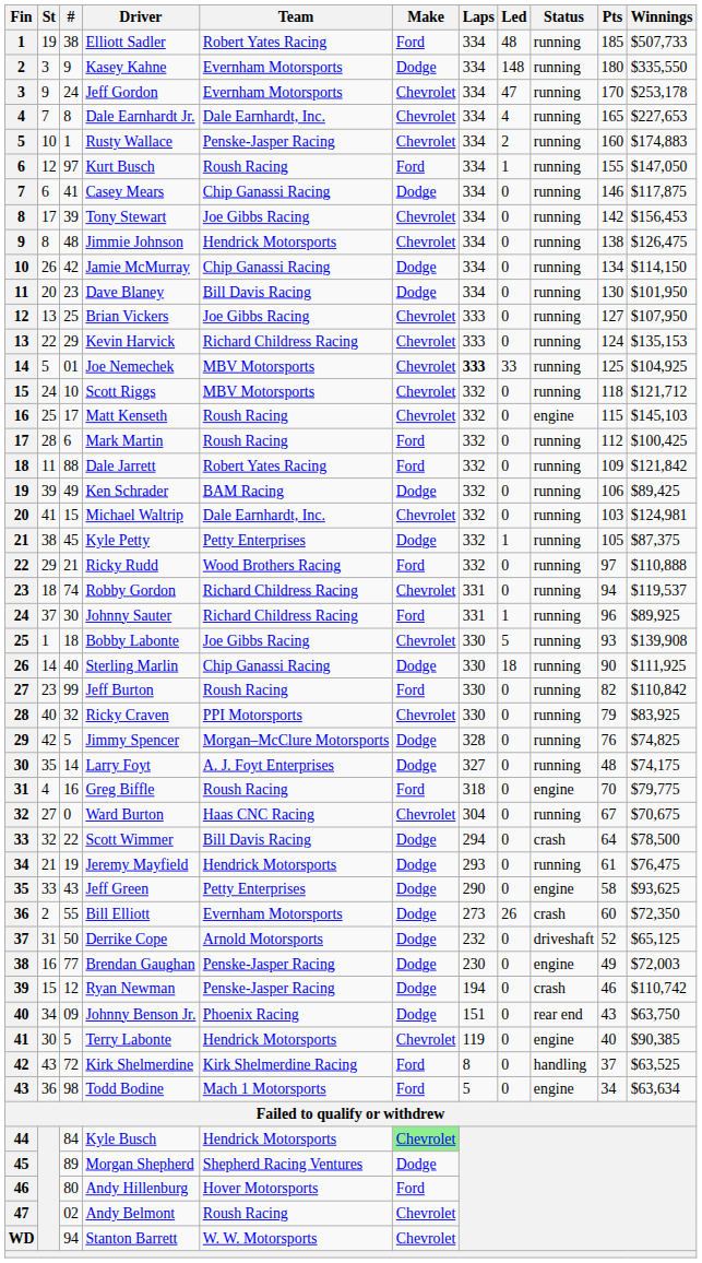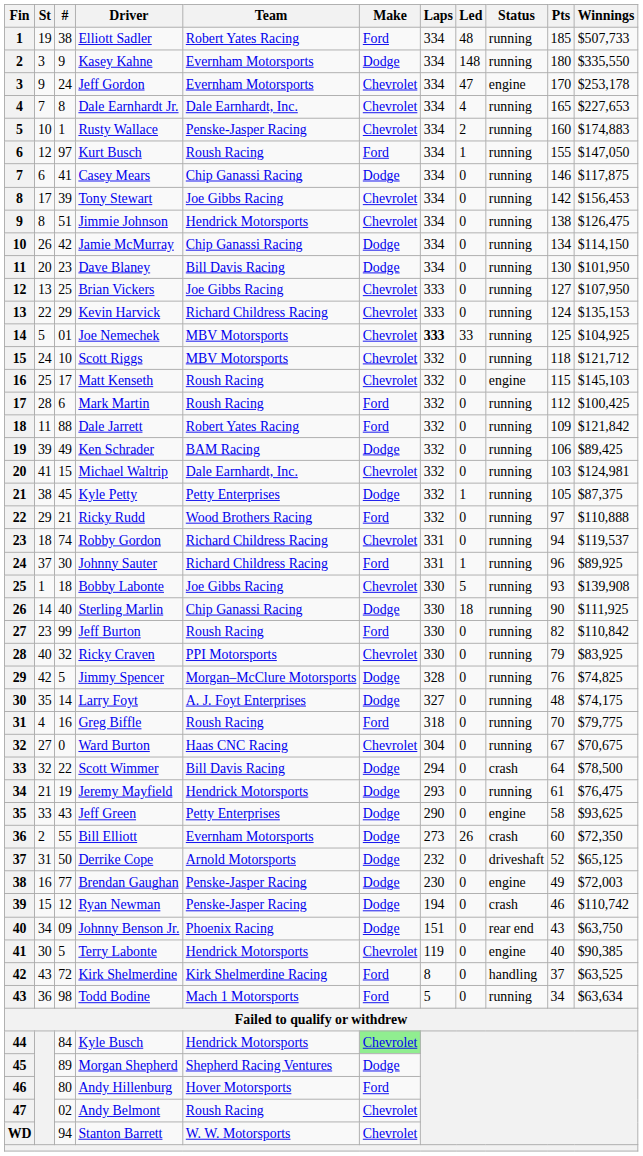Jeff Gordon | Status: running -> engine
Jimmie Johnson | #: 48 -> 51
Greg Biffle | Status: engine -> running
Todd Bodine | Status: engine -> running
